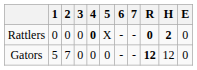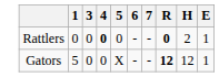- column: 2 | 0 | 7
Rattlers | 5: X -> 0
Rattlers | H: bold -> normal
Rattlers | E: 0 -> 1
Gators | 5: 0 -> X
Gators | E: 0 -> 1
